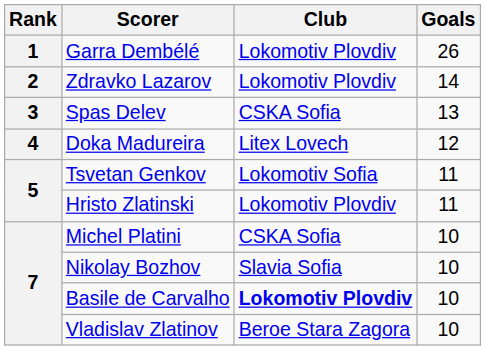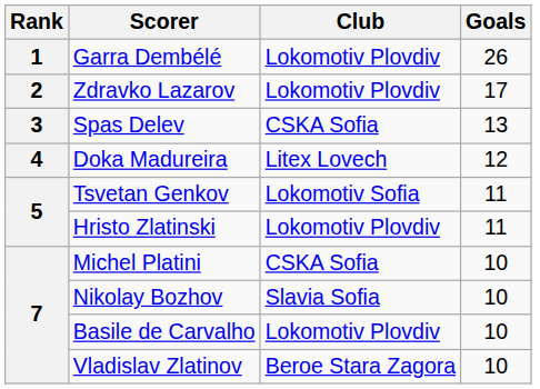Zdravko Lazarov | Goals: 14 -> 17
Basile de Carvalho | Club: bold -> normal
